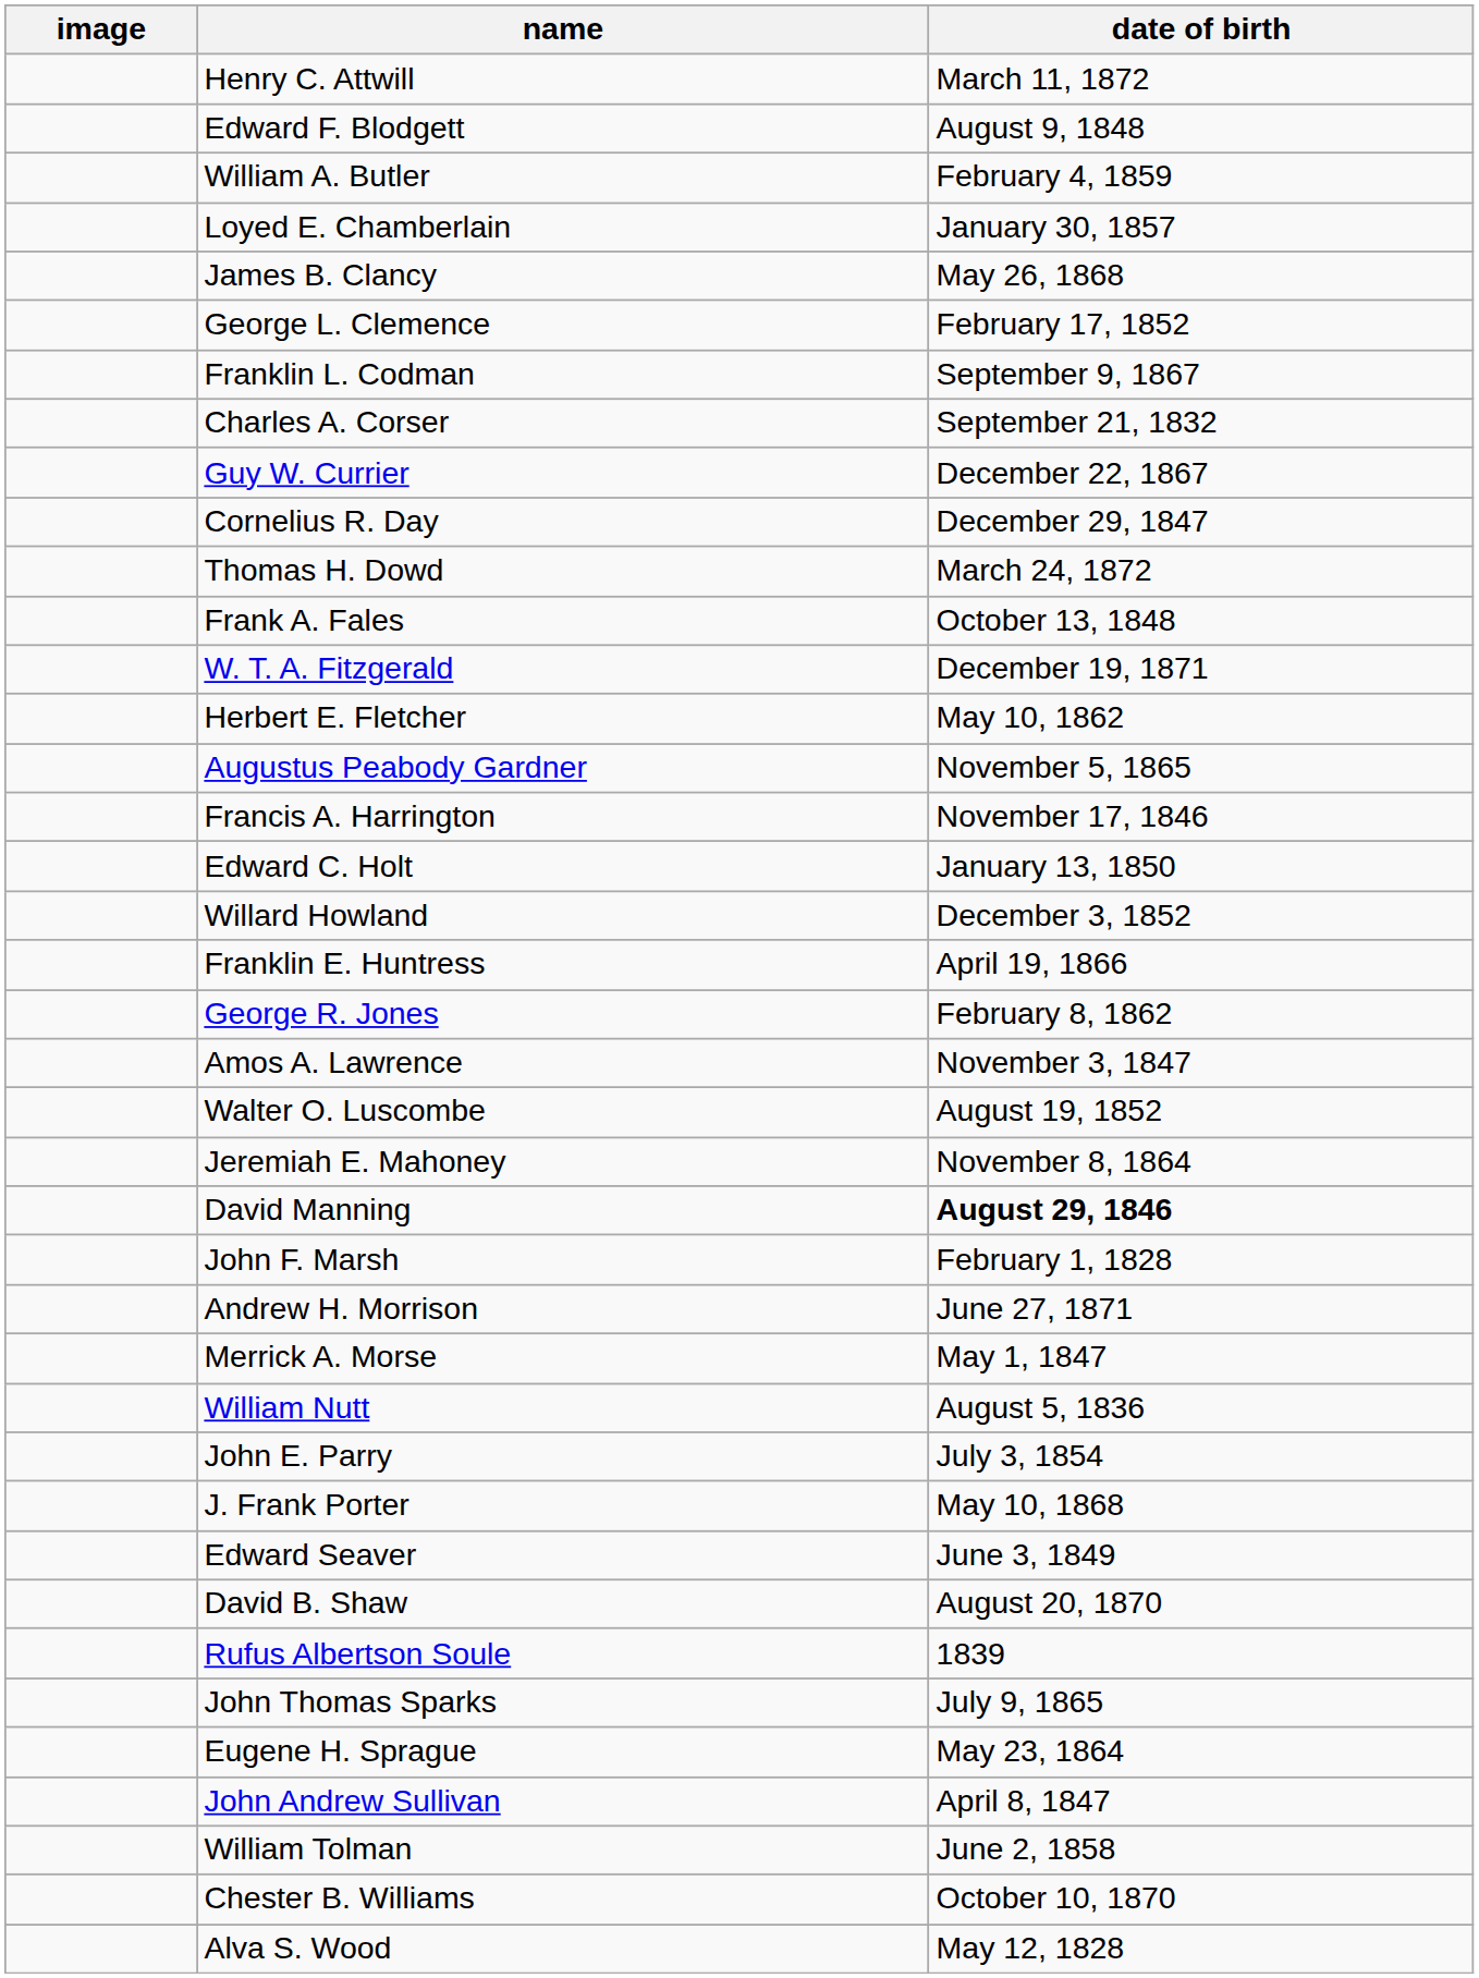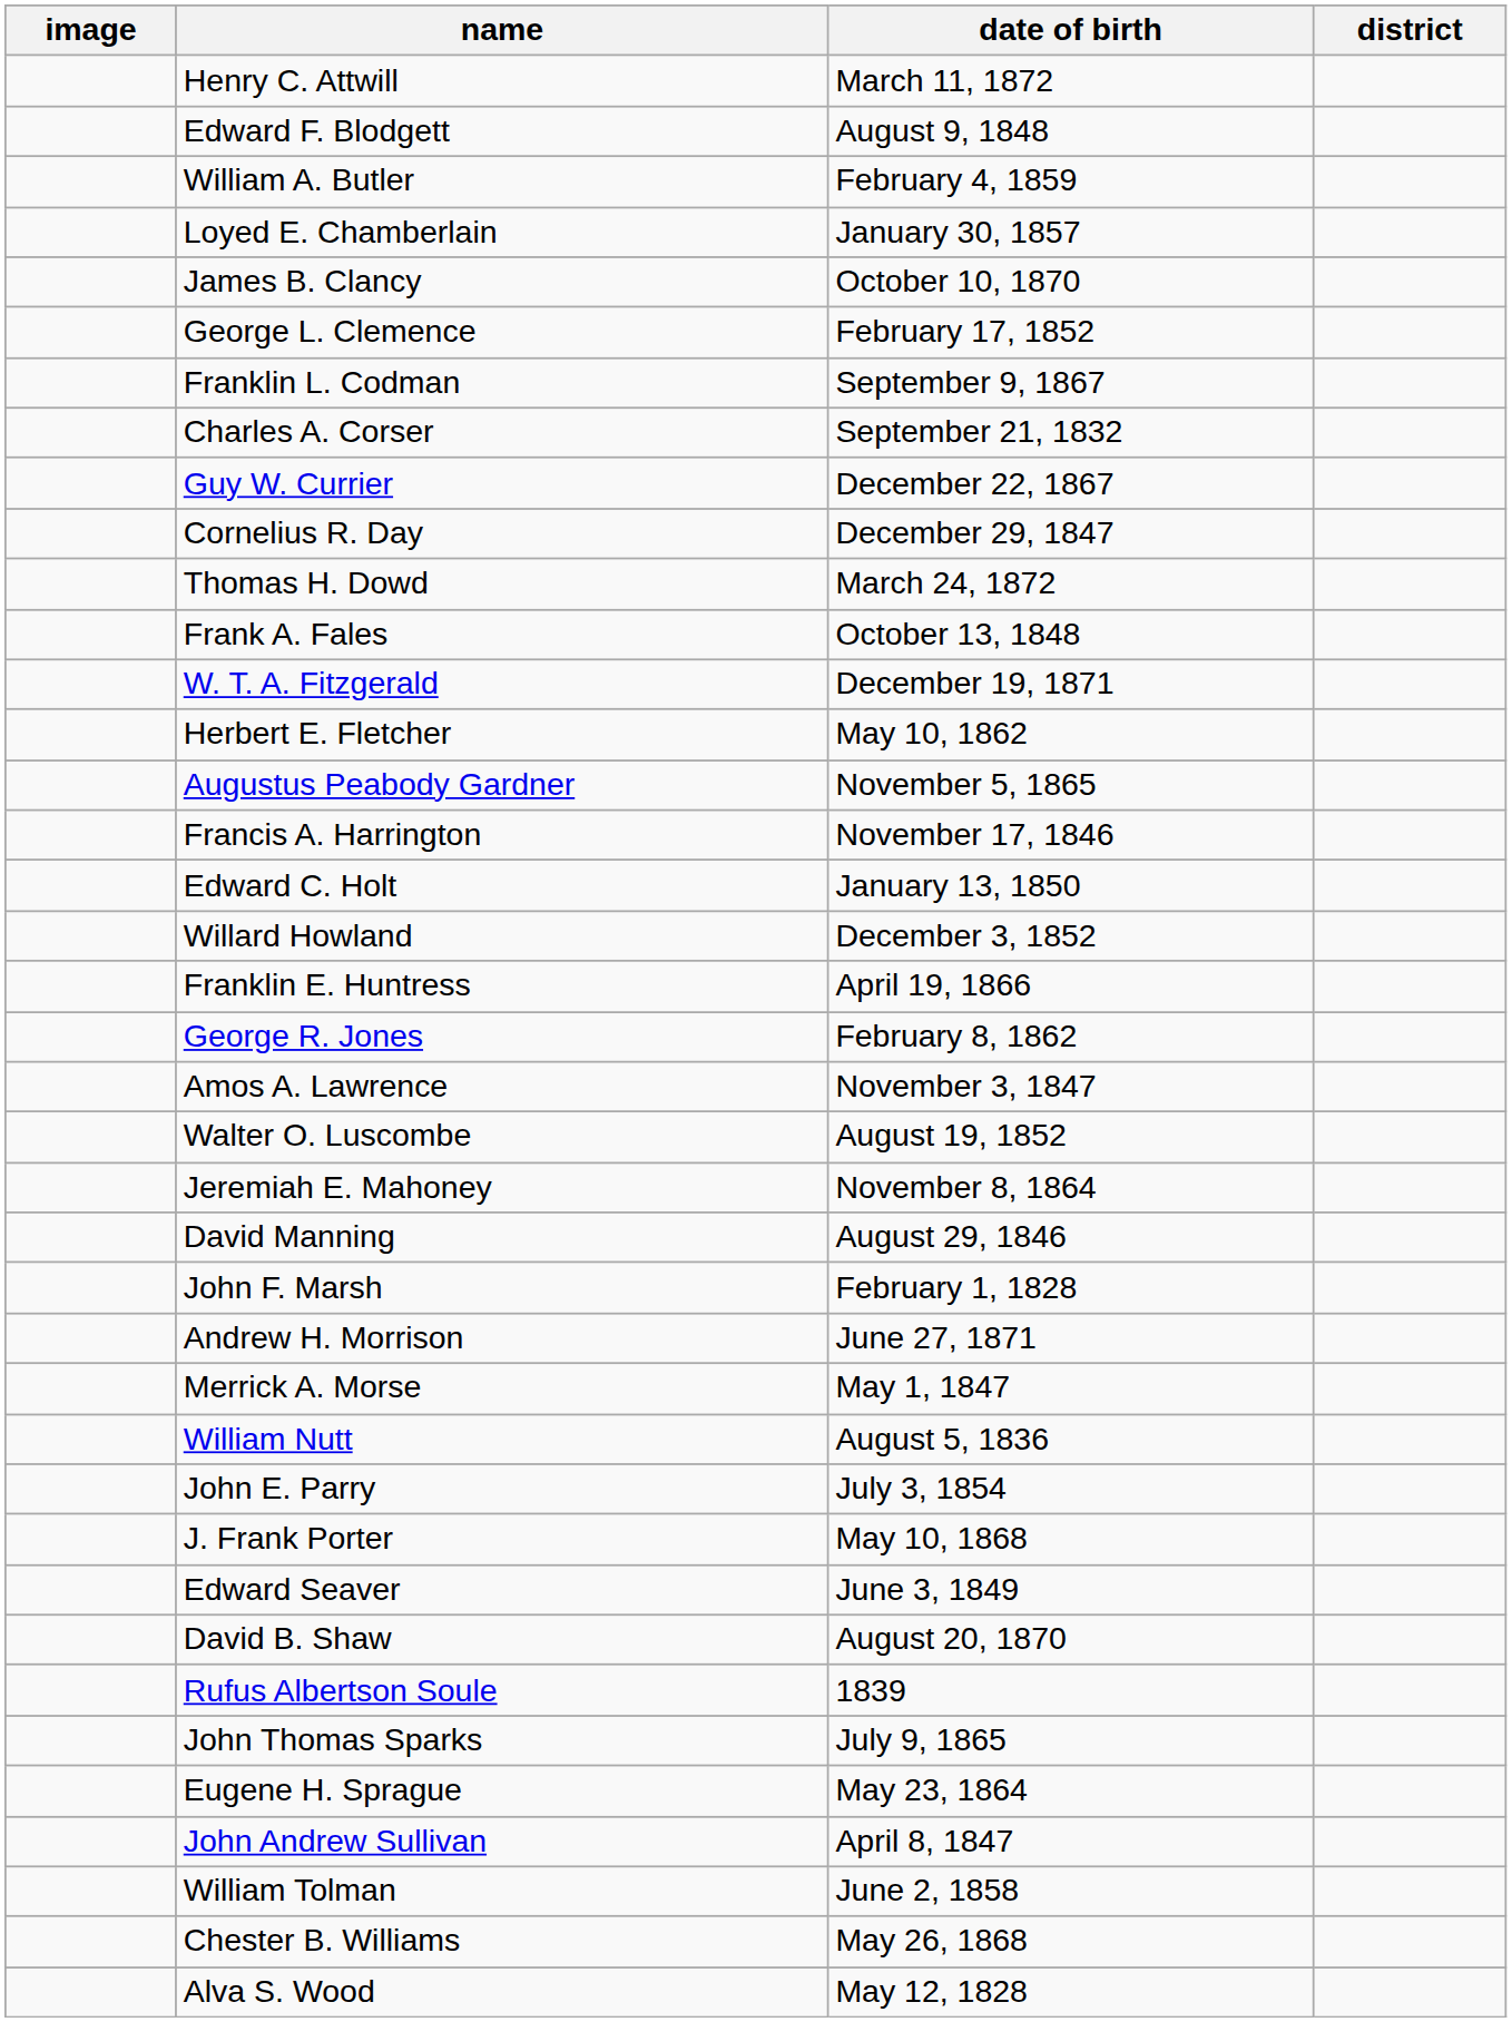+ column: district
James B. Clancy | date of birth: May 26, 1868 -> October 10, 1870
David Manning | date of birth: bold -> normal
Chester B. Williams | date of birth: October 10, 1870 -> May 26, 1868
